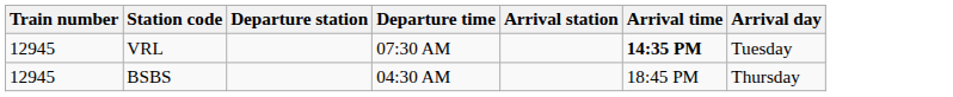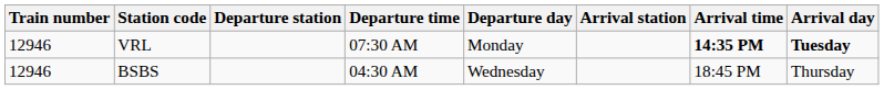+ column: Departure day | Monday | Wednesday
VRL | Train number: 12945 -> 12946
VRL | Arrival day: normal -> bold
BSBS | Train number: 12945 -> 12946
